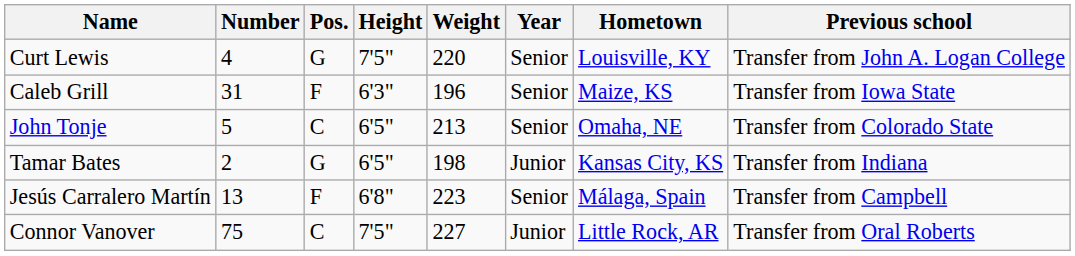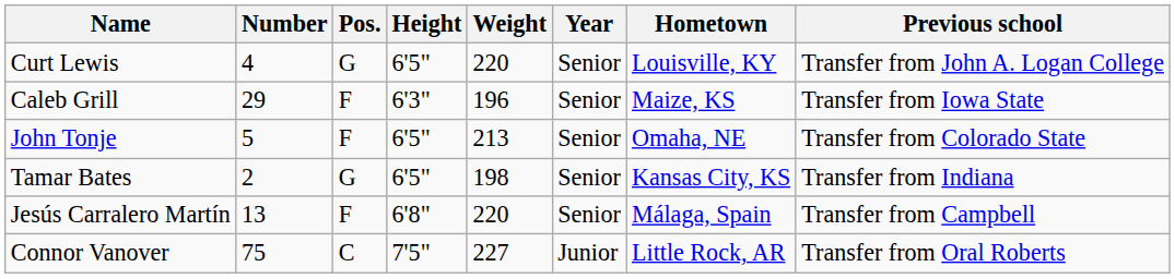Curt Lewis | Height: 7'5" -> 6'5"
Caleb Grill | Number: 31 -> 29
John Tonje | Pos.: C -> F
Tamar Bates | Year: Junior -> Senior
Jesús Carralero Martín | Weight: 223 -> 220
